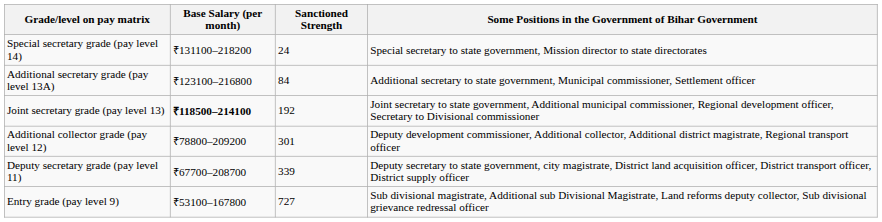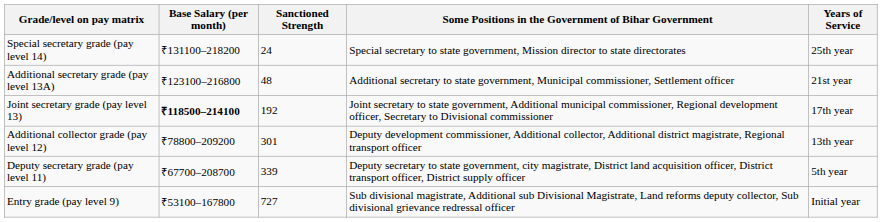+ column: Years of Service | 25th year | 21st year | 17th year | 13th year | 5th year | Initial year
Additional secretary grade (pay level 13A) | Sanctioned Strength: 84 -> 48
